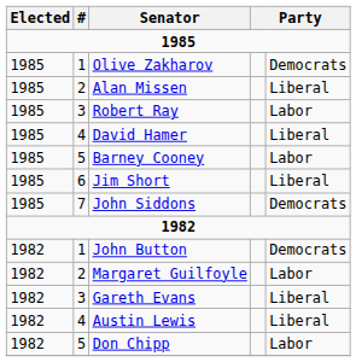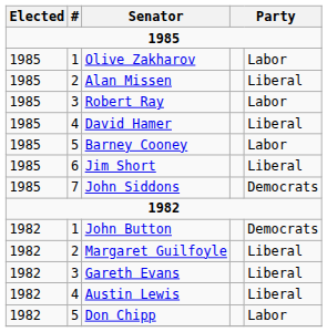Olive Zakharov | column 5: Democrats -> Labor
Margaret Guilfoyle | column 5: Labor -> Liberal
